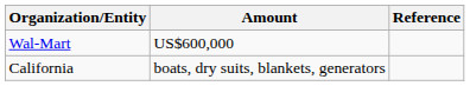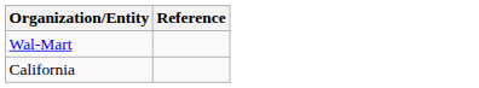- column: Amount | US$600,000 | boats, dry suits, blankets, generators
